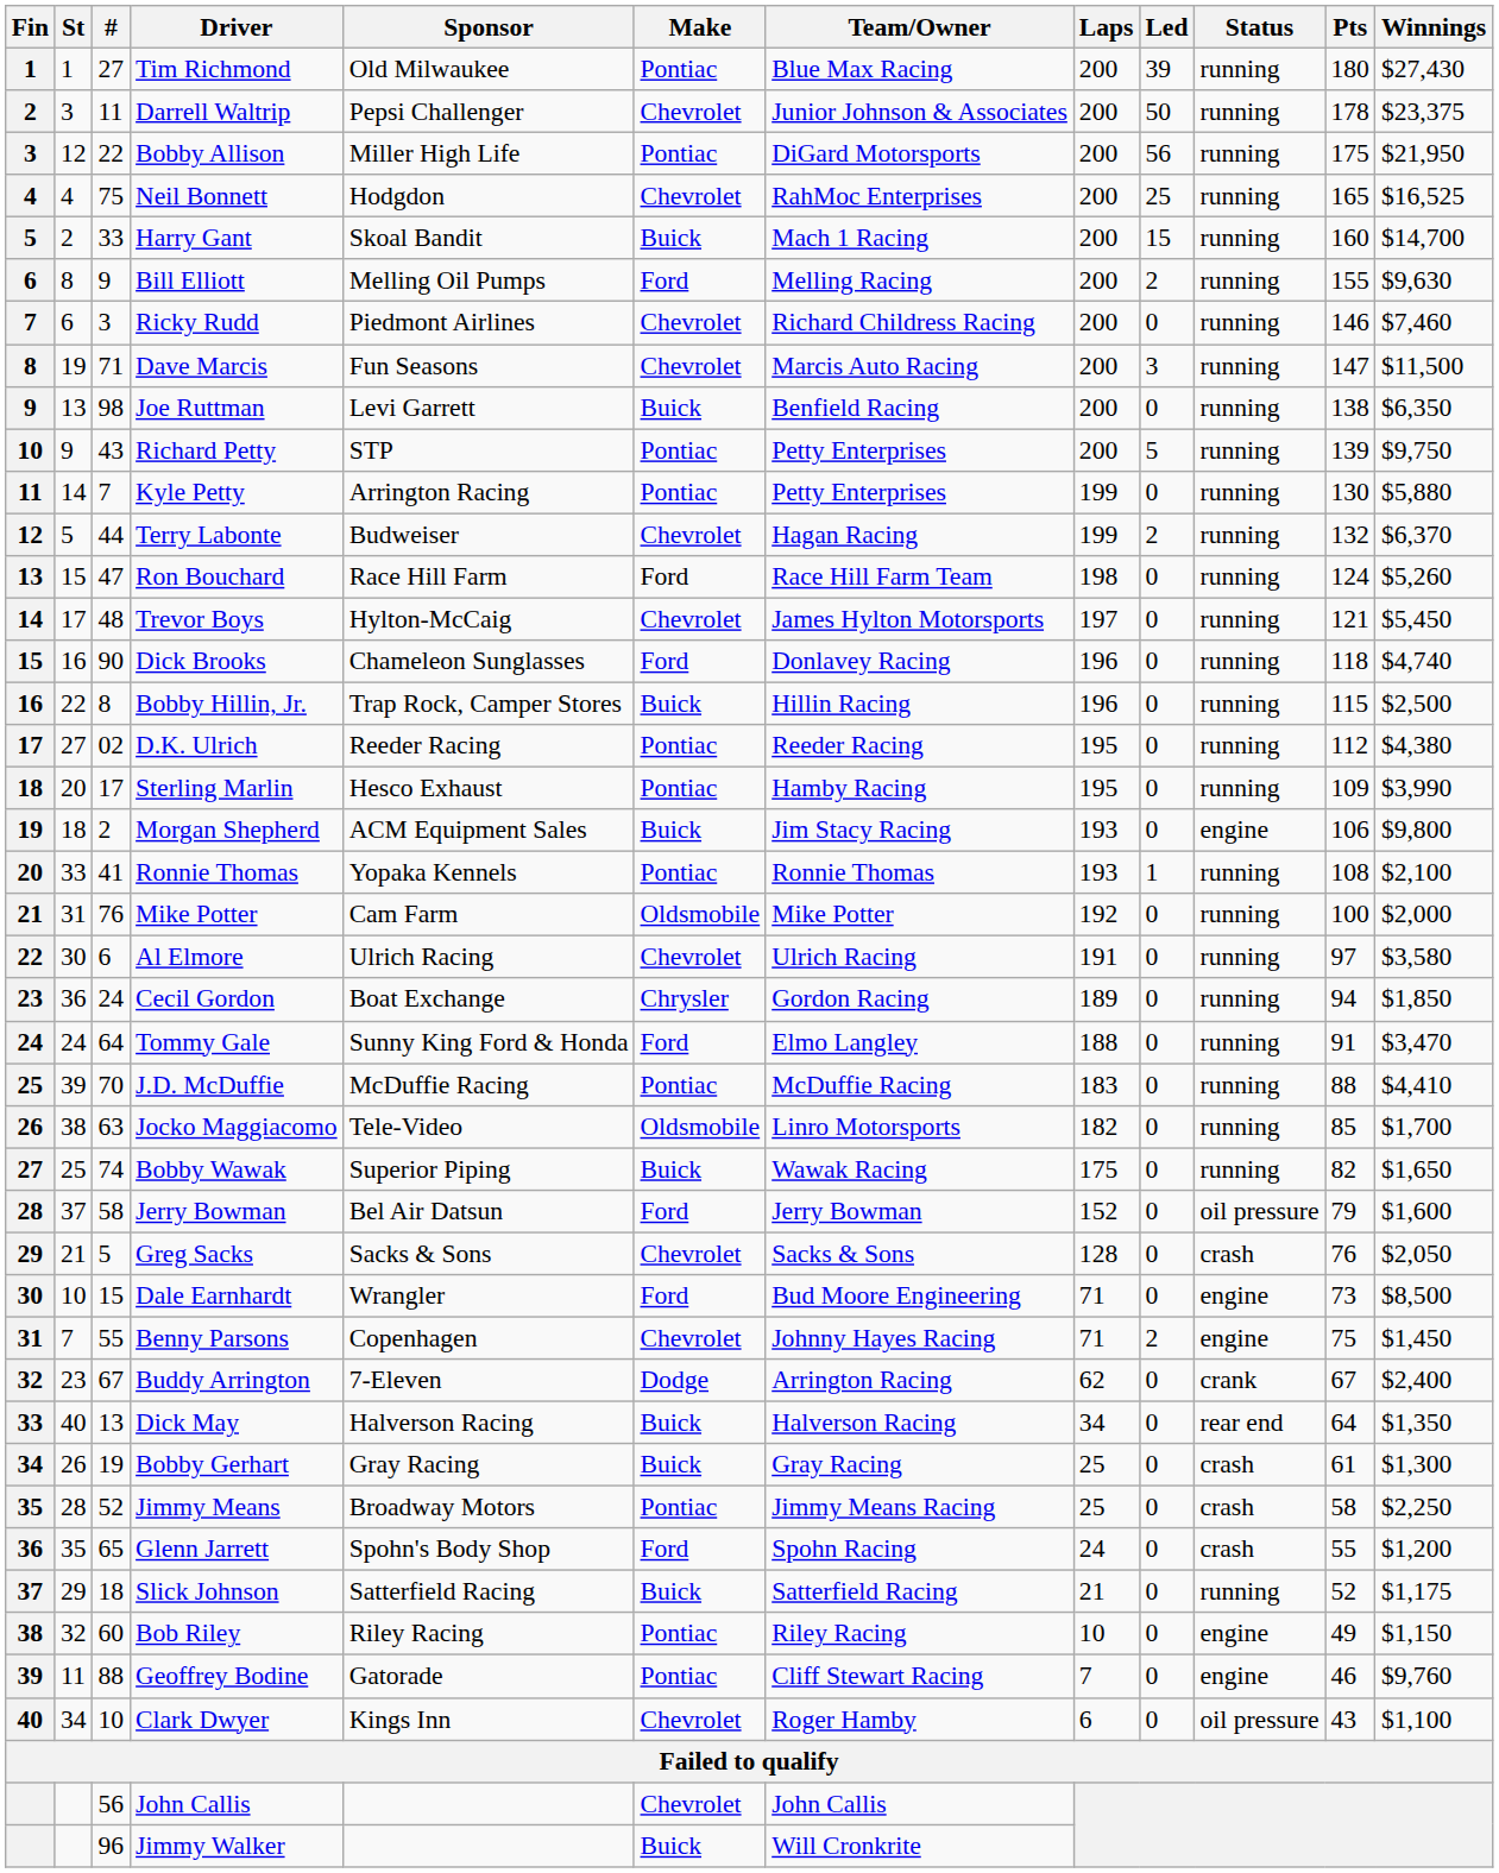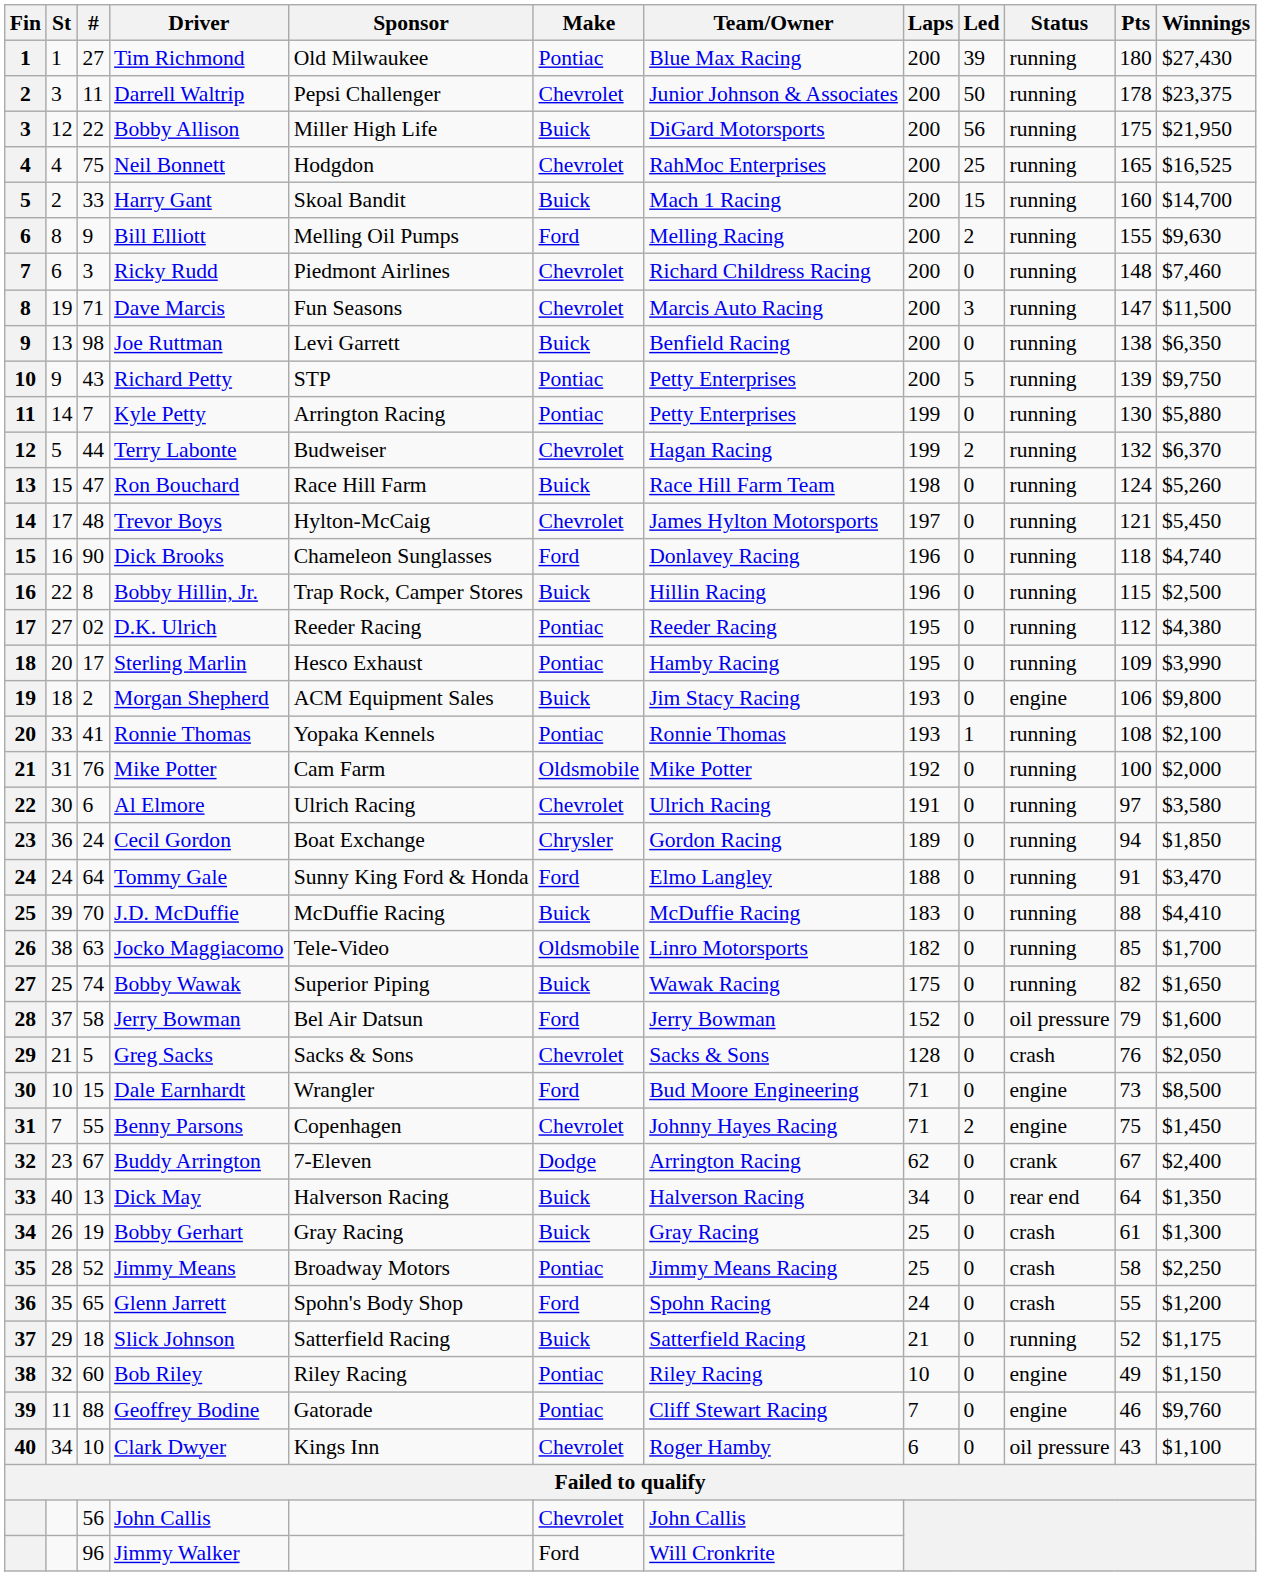Bobby Allison | Make: Pontiac -> Buick
Ricky Rudd | Pts: 146 -> 148
Ron Bouchard | Make: Ford -> Buick
J.D. McDuffie | Make: Pontiac -> Buick
Jimmy Walker | Make: Buick -> Ford
